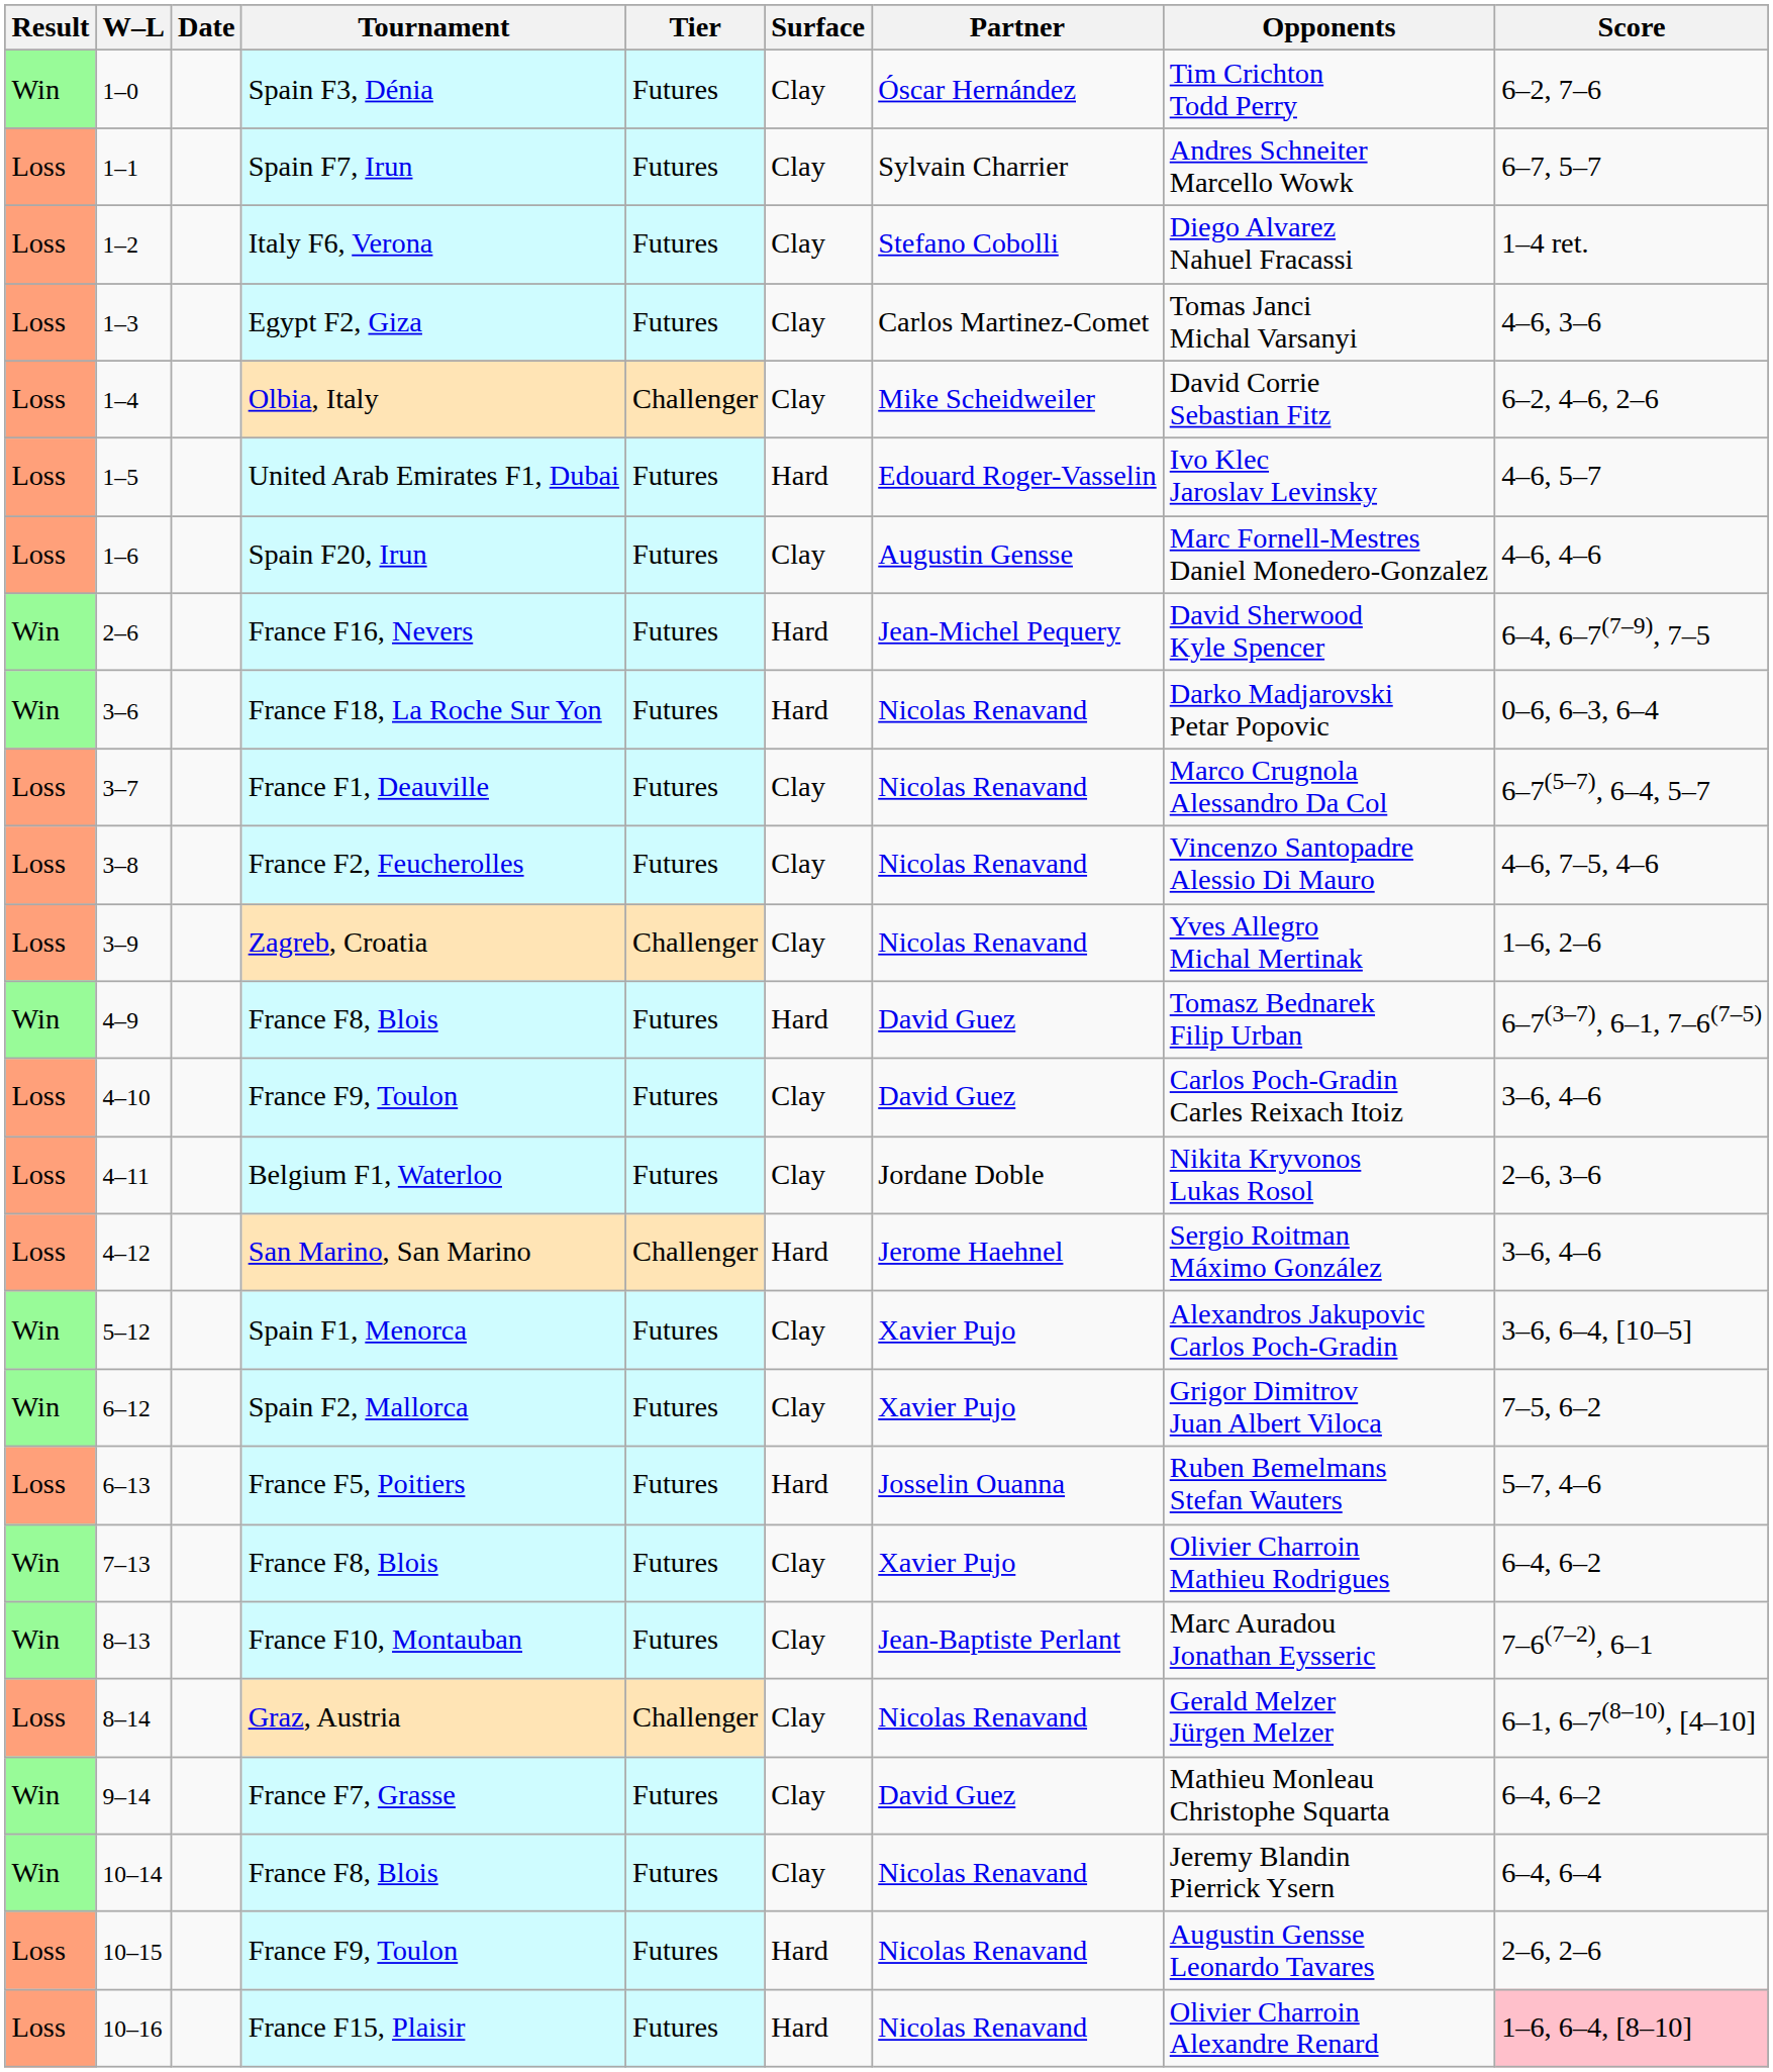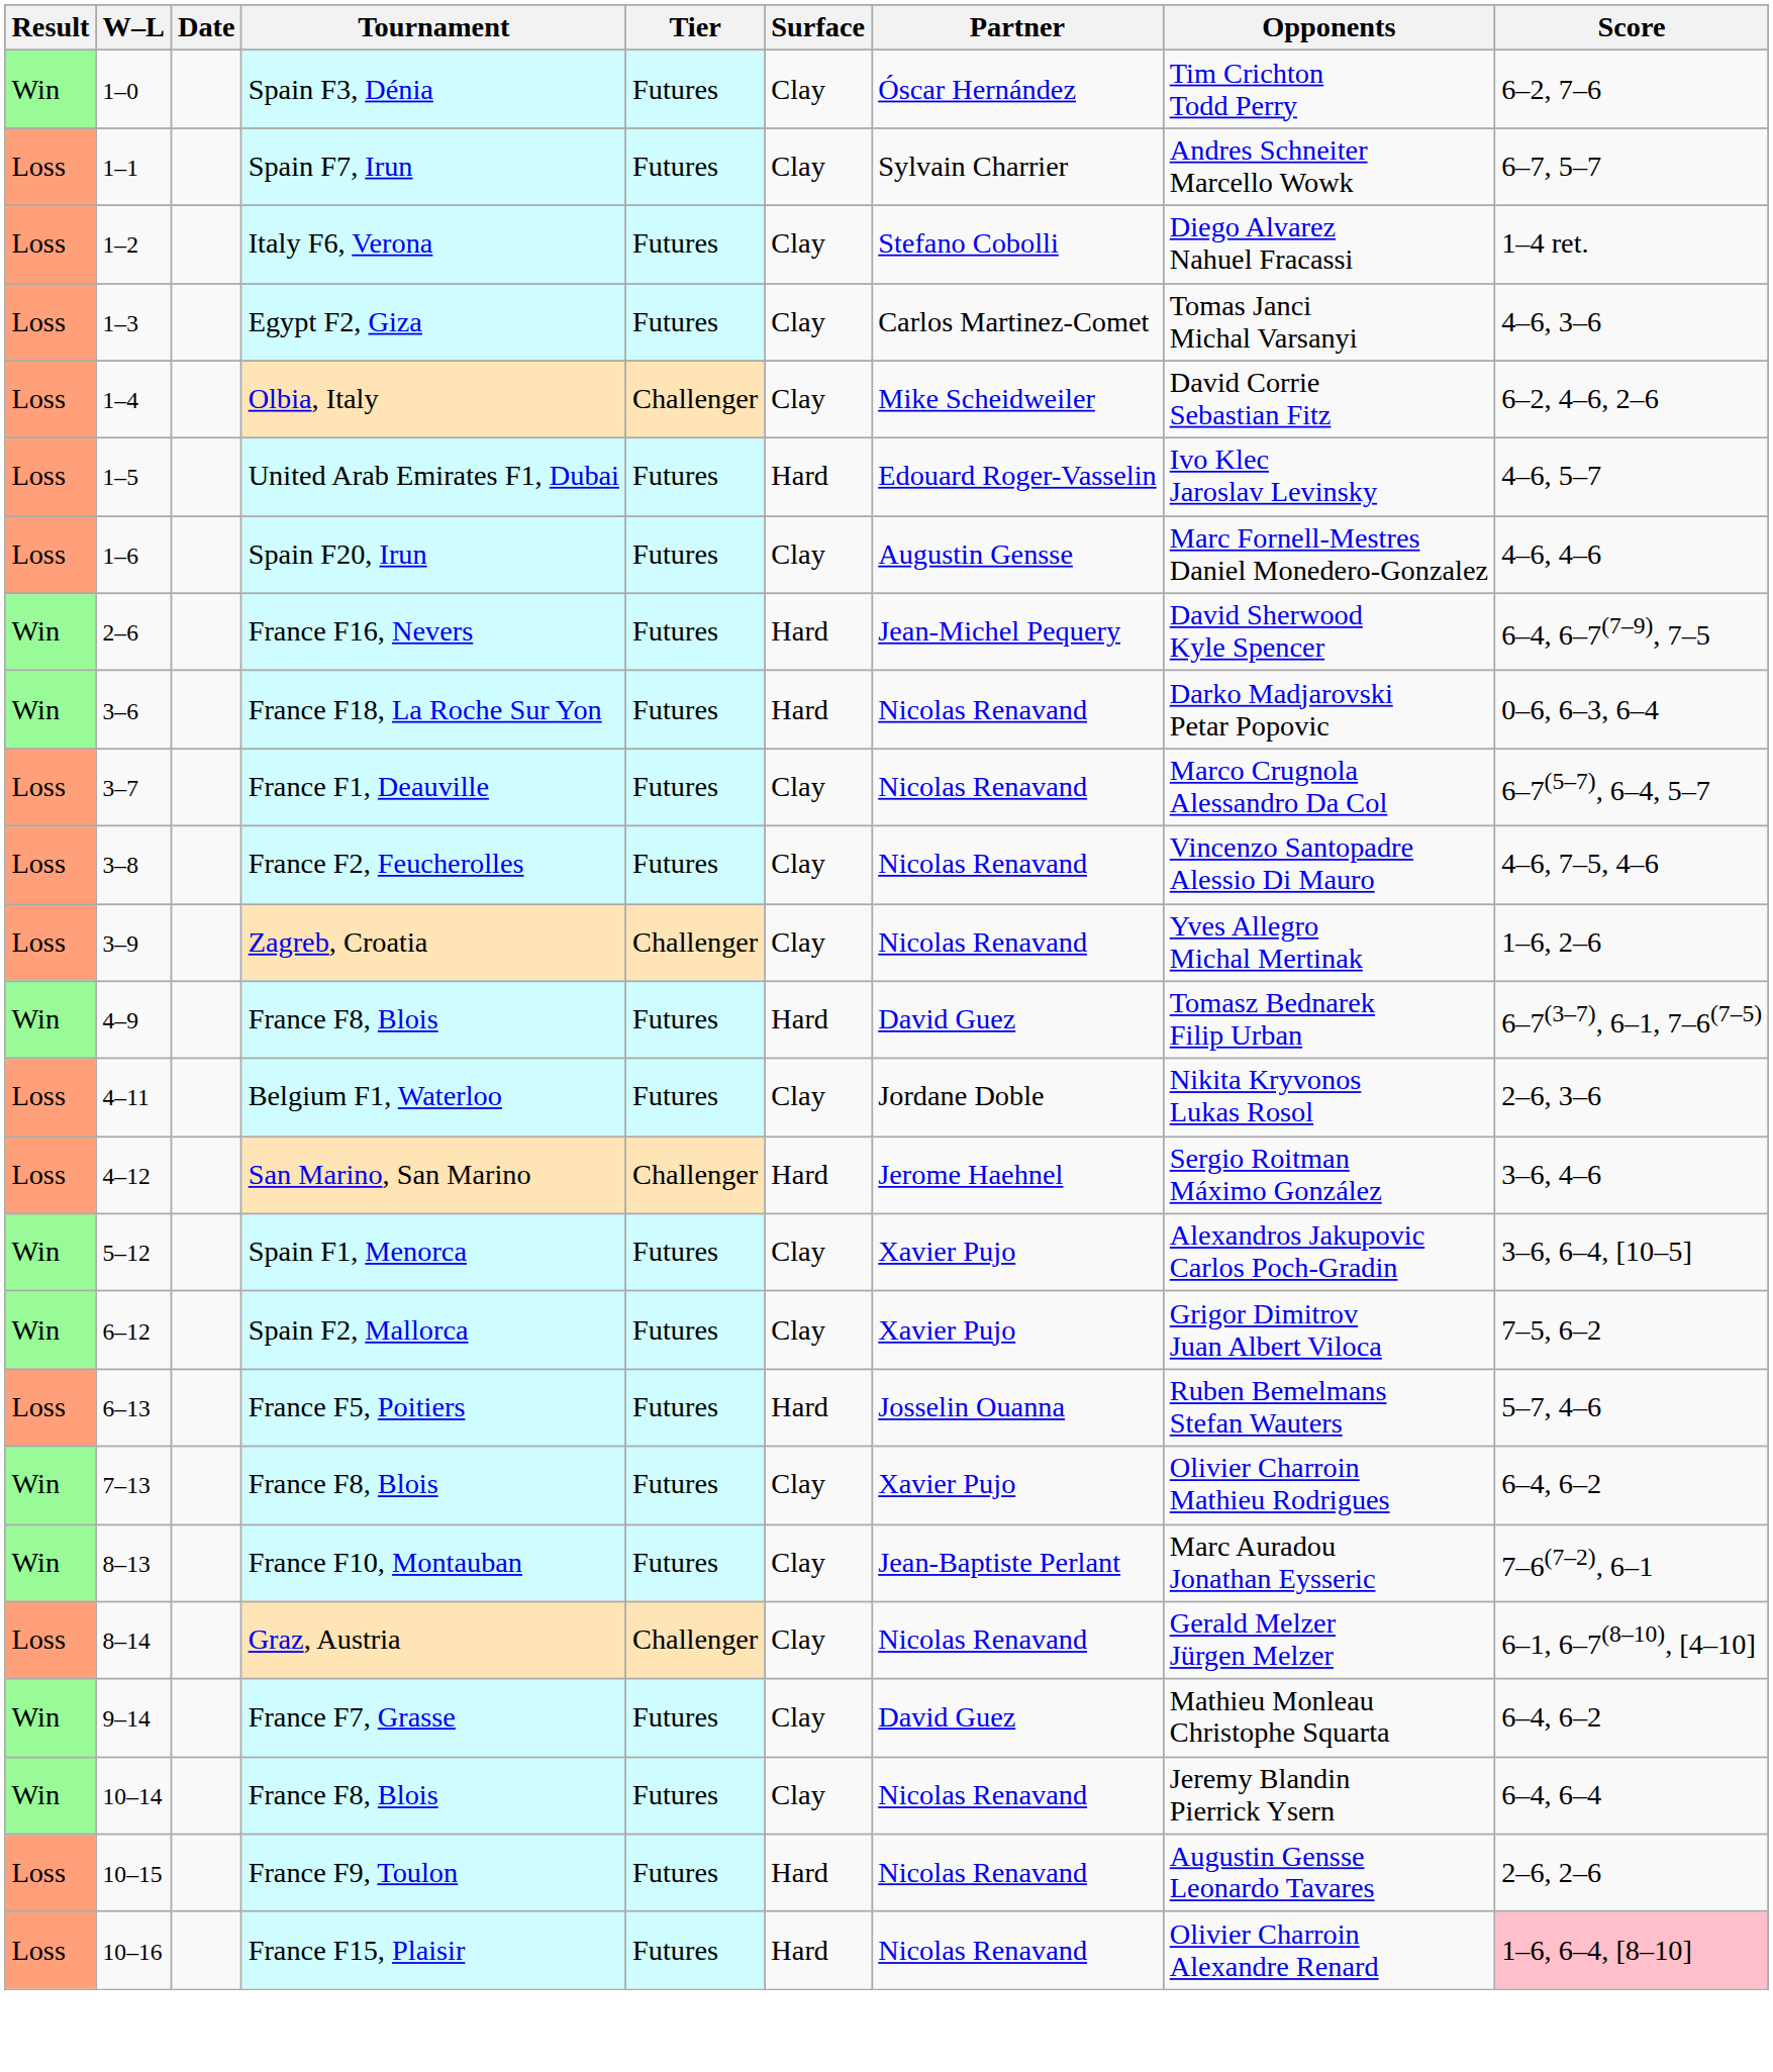- row: Loss | 4–10 | France F9, Toulon | Futures | Clay | David Guez | Carlos Poch-Gradin Carles Reixach Itoiz | 3–6, 4–6
